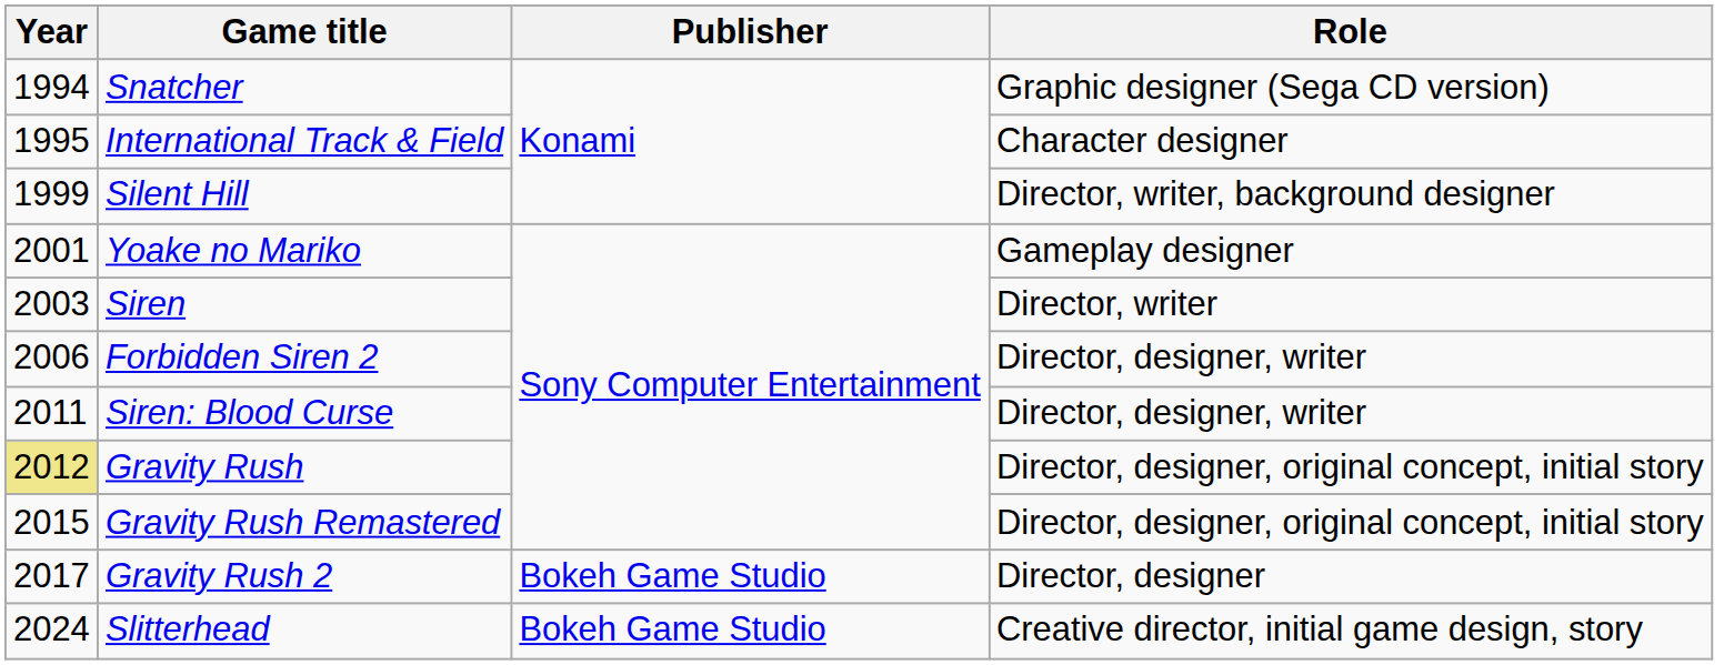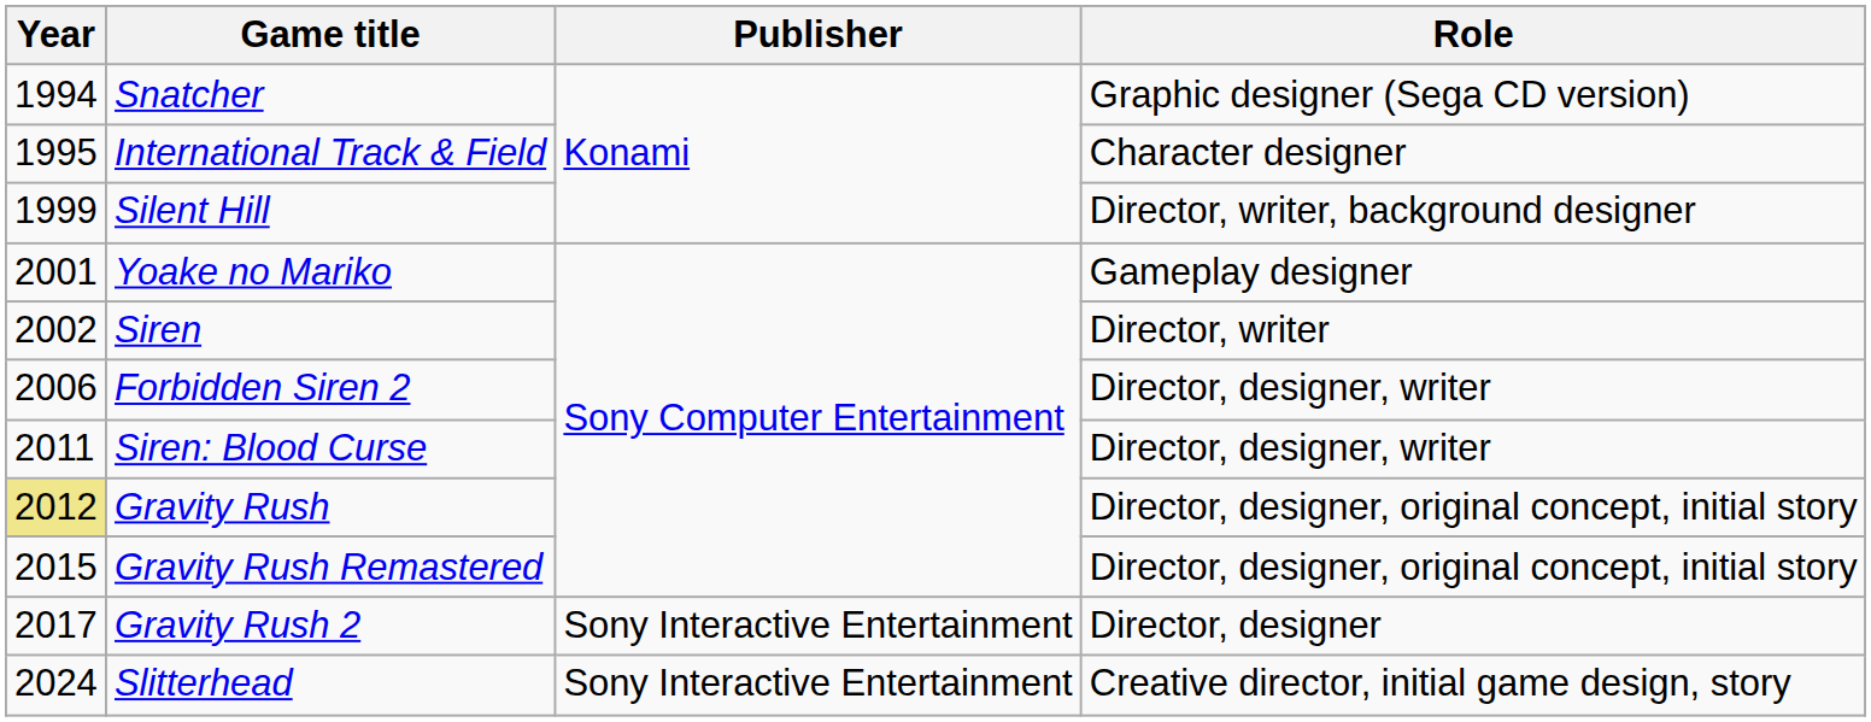Siren | Year: 2003 -> 2002
Gravity Rush 2 | Publisher: Bokeh Game Studio -> Sony Interactive Entertainment
Slitterhead | Publisher: Bokeh Game Studio -> Sony Interactive Entertainment
